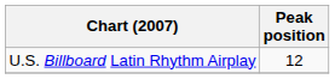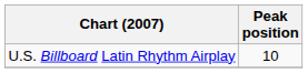U.S. Billboard Latin Rhythm Airplay | Peak position: 12 -> 10
